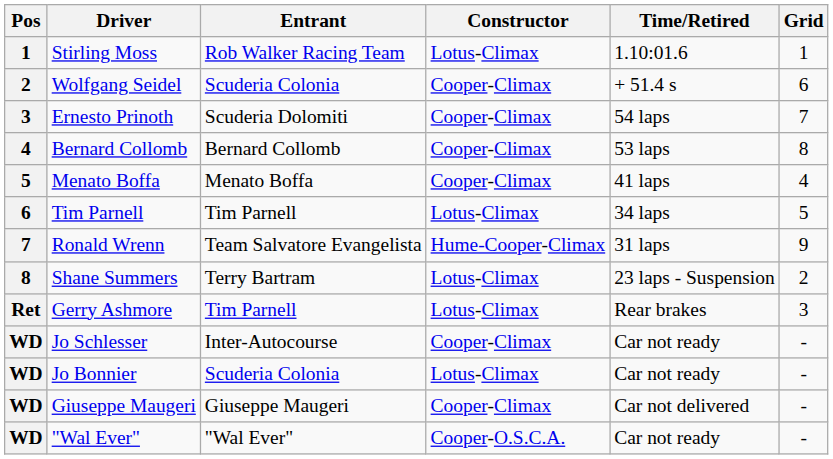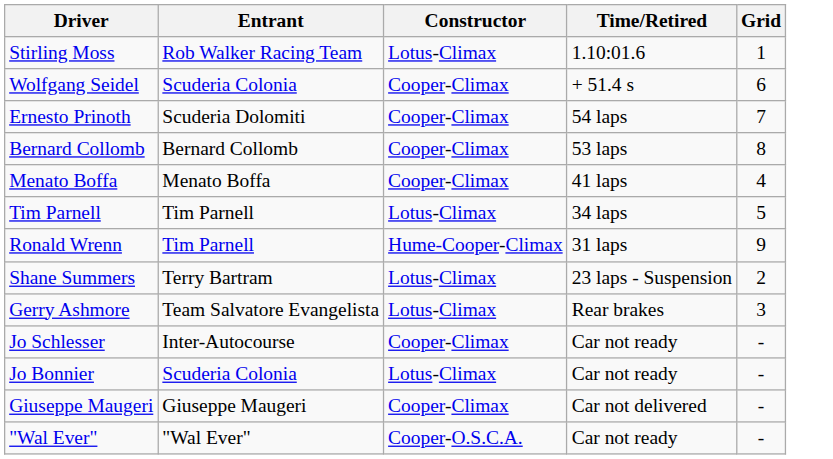- column: Pos | 1 | 2 | 3 | 4 | 5 | 6 | 7 | 8 | Ret | WD | WD | WD | WD
Ronald Wrenn | Entrant: Team Salvatore Evangelista -> Tim Parnell
Gerry Ashmore | Entrant: Tim Parnell -> Team Salvatore Evangelista
